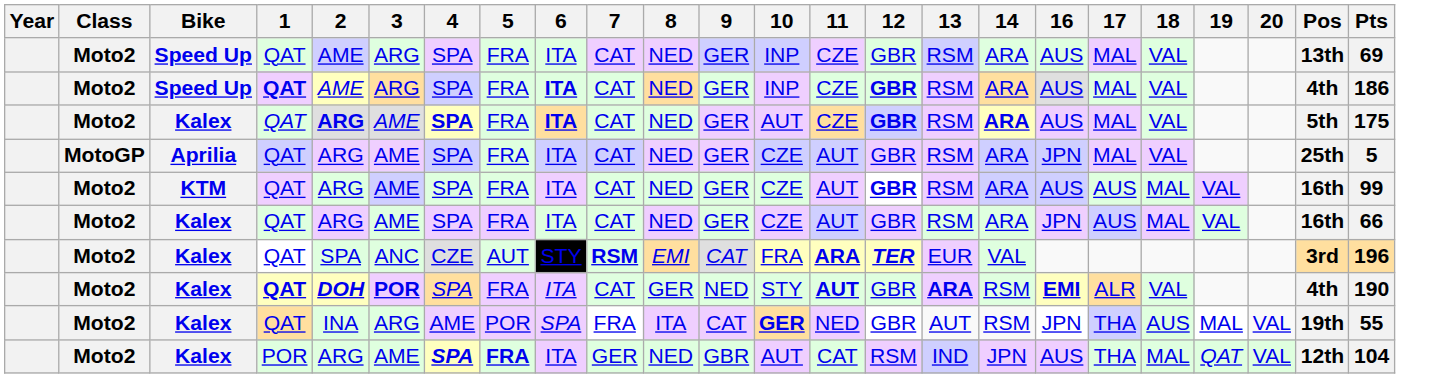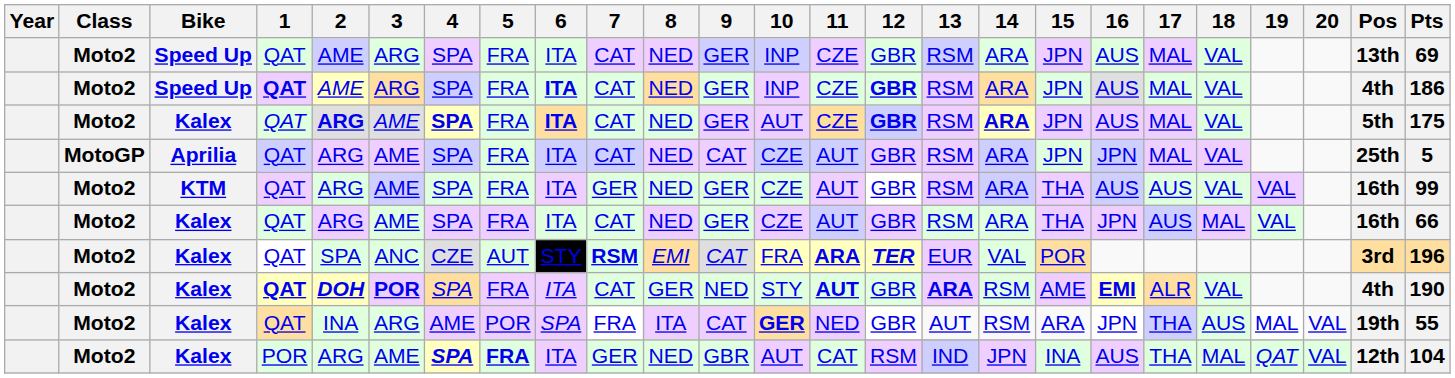+ column: 15 | JPN | JPN | JPN | JPN | THA | THA | POR | AME | ARA | INA
Aprilia | 9: GER -> CAT
KTM | 7: CAT -> GER
KTM | 12: bold -> normal
KTM | 18: MAL -> VAL
